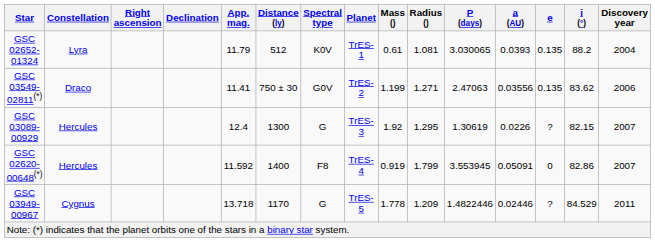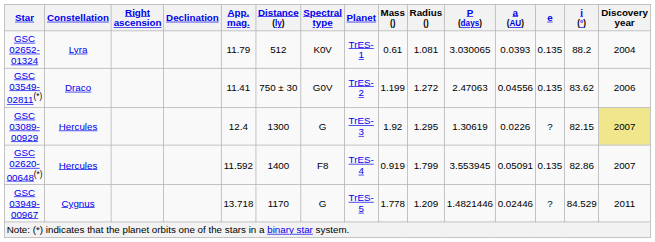GSC 03549-02811(*) | Radius (): 1.271 -> 1.272
GSC 03549-02811(*) | a (AU): 0.03556 -> 0.04556
GSC 03089-00929 | Discovery year: no background -> khaki background
GSC 02620-00648(*) | e: 0 -> 0.135
GSC 03949-00967 | P (days): 1.4822446 -> 1.4821446
